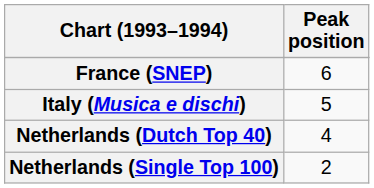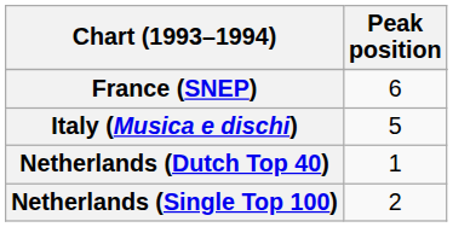Netherlands (Dutch Top 40) | Peak position: 4 -> 1
